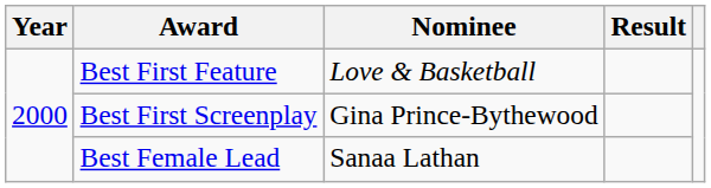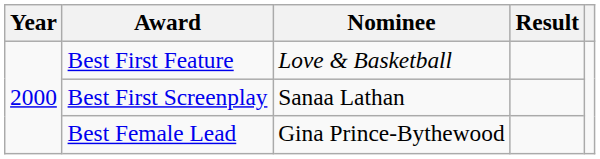Best First Screenplay | Nominee: Gina Prince-Bythewood -> Sanaa Lathan
Best Female Lead | Nominee: Sanaa Lathan -> Gina Prince-Bythewood
